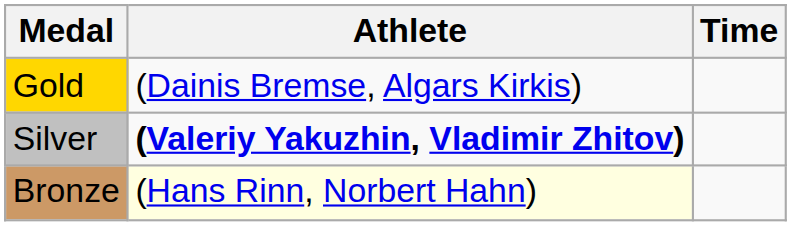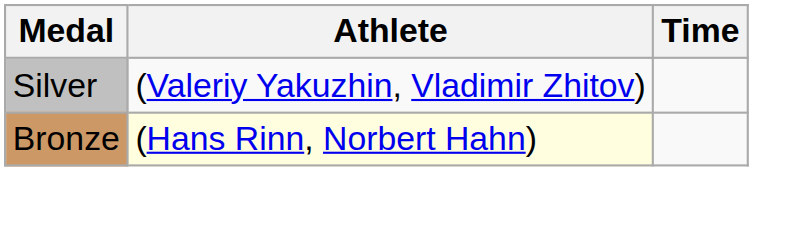- row: Gold | (Dainis Bremse, Algars Kirkis)
Silver | Athlete: bold -> normal
